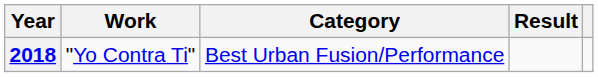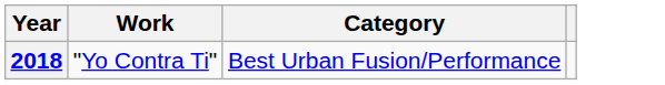- column: Result
